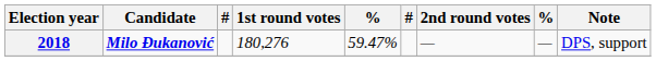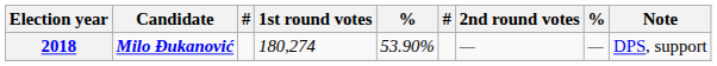2018 | 1st round votes: 180,276 -> 180,274
2018 | column 5: 59.47% -> 53.90%
